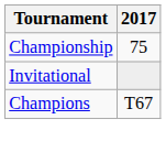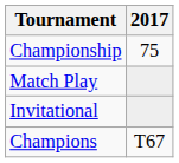+ row: Match Play
